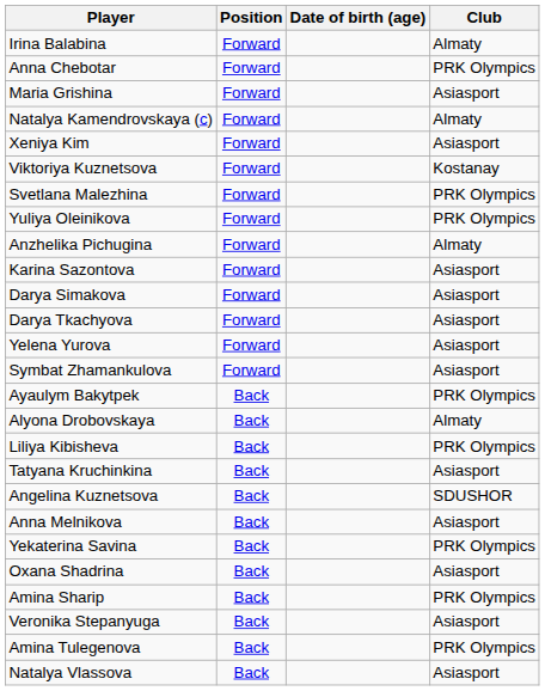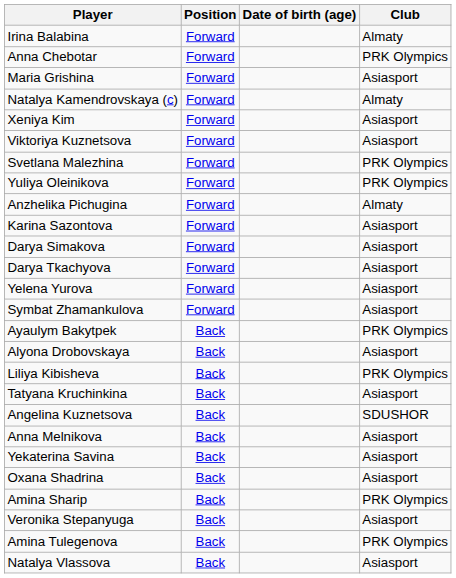Viktoriya Kuznetsova | Club: Kostanay -> Asiasport
Alyona Drobovskaya | Club: Almaty -> Asiasport
Yekaterina Savina | Club: PRK Olympics -> Asiasport
